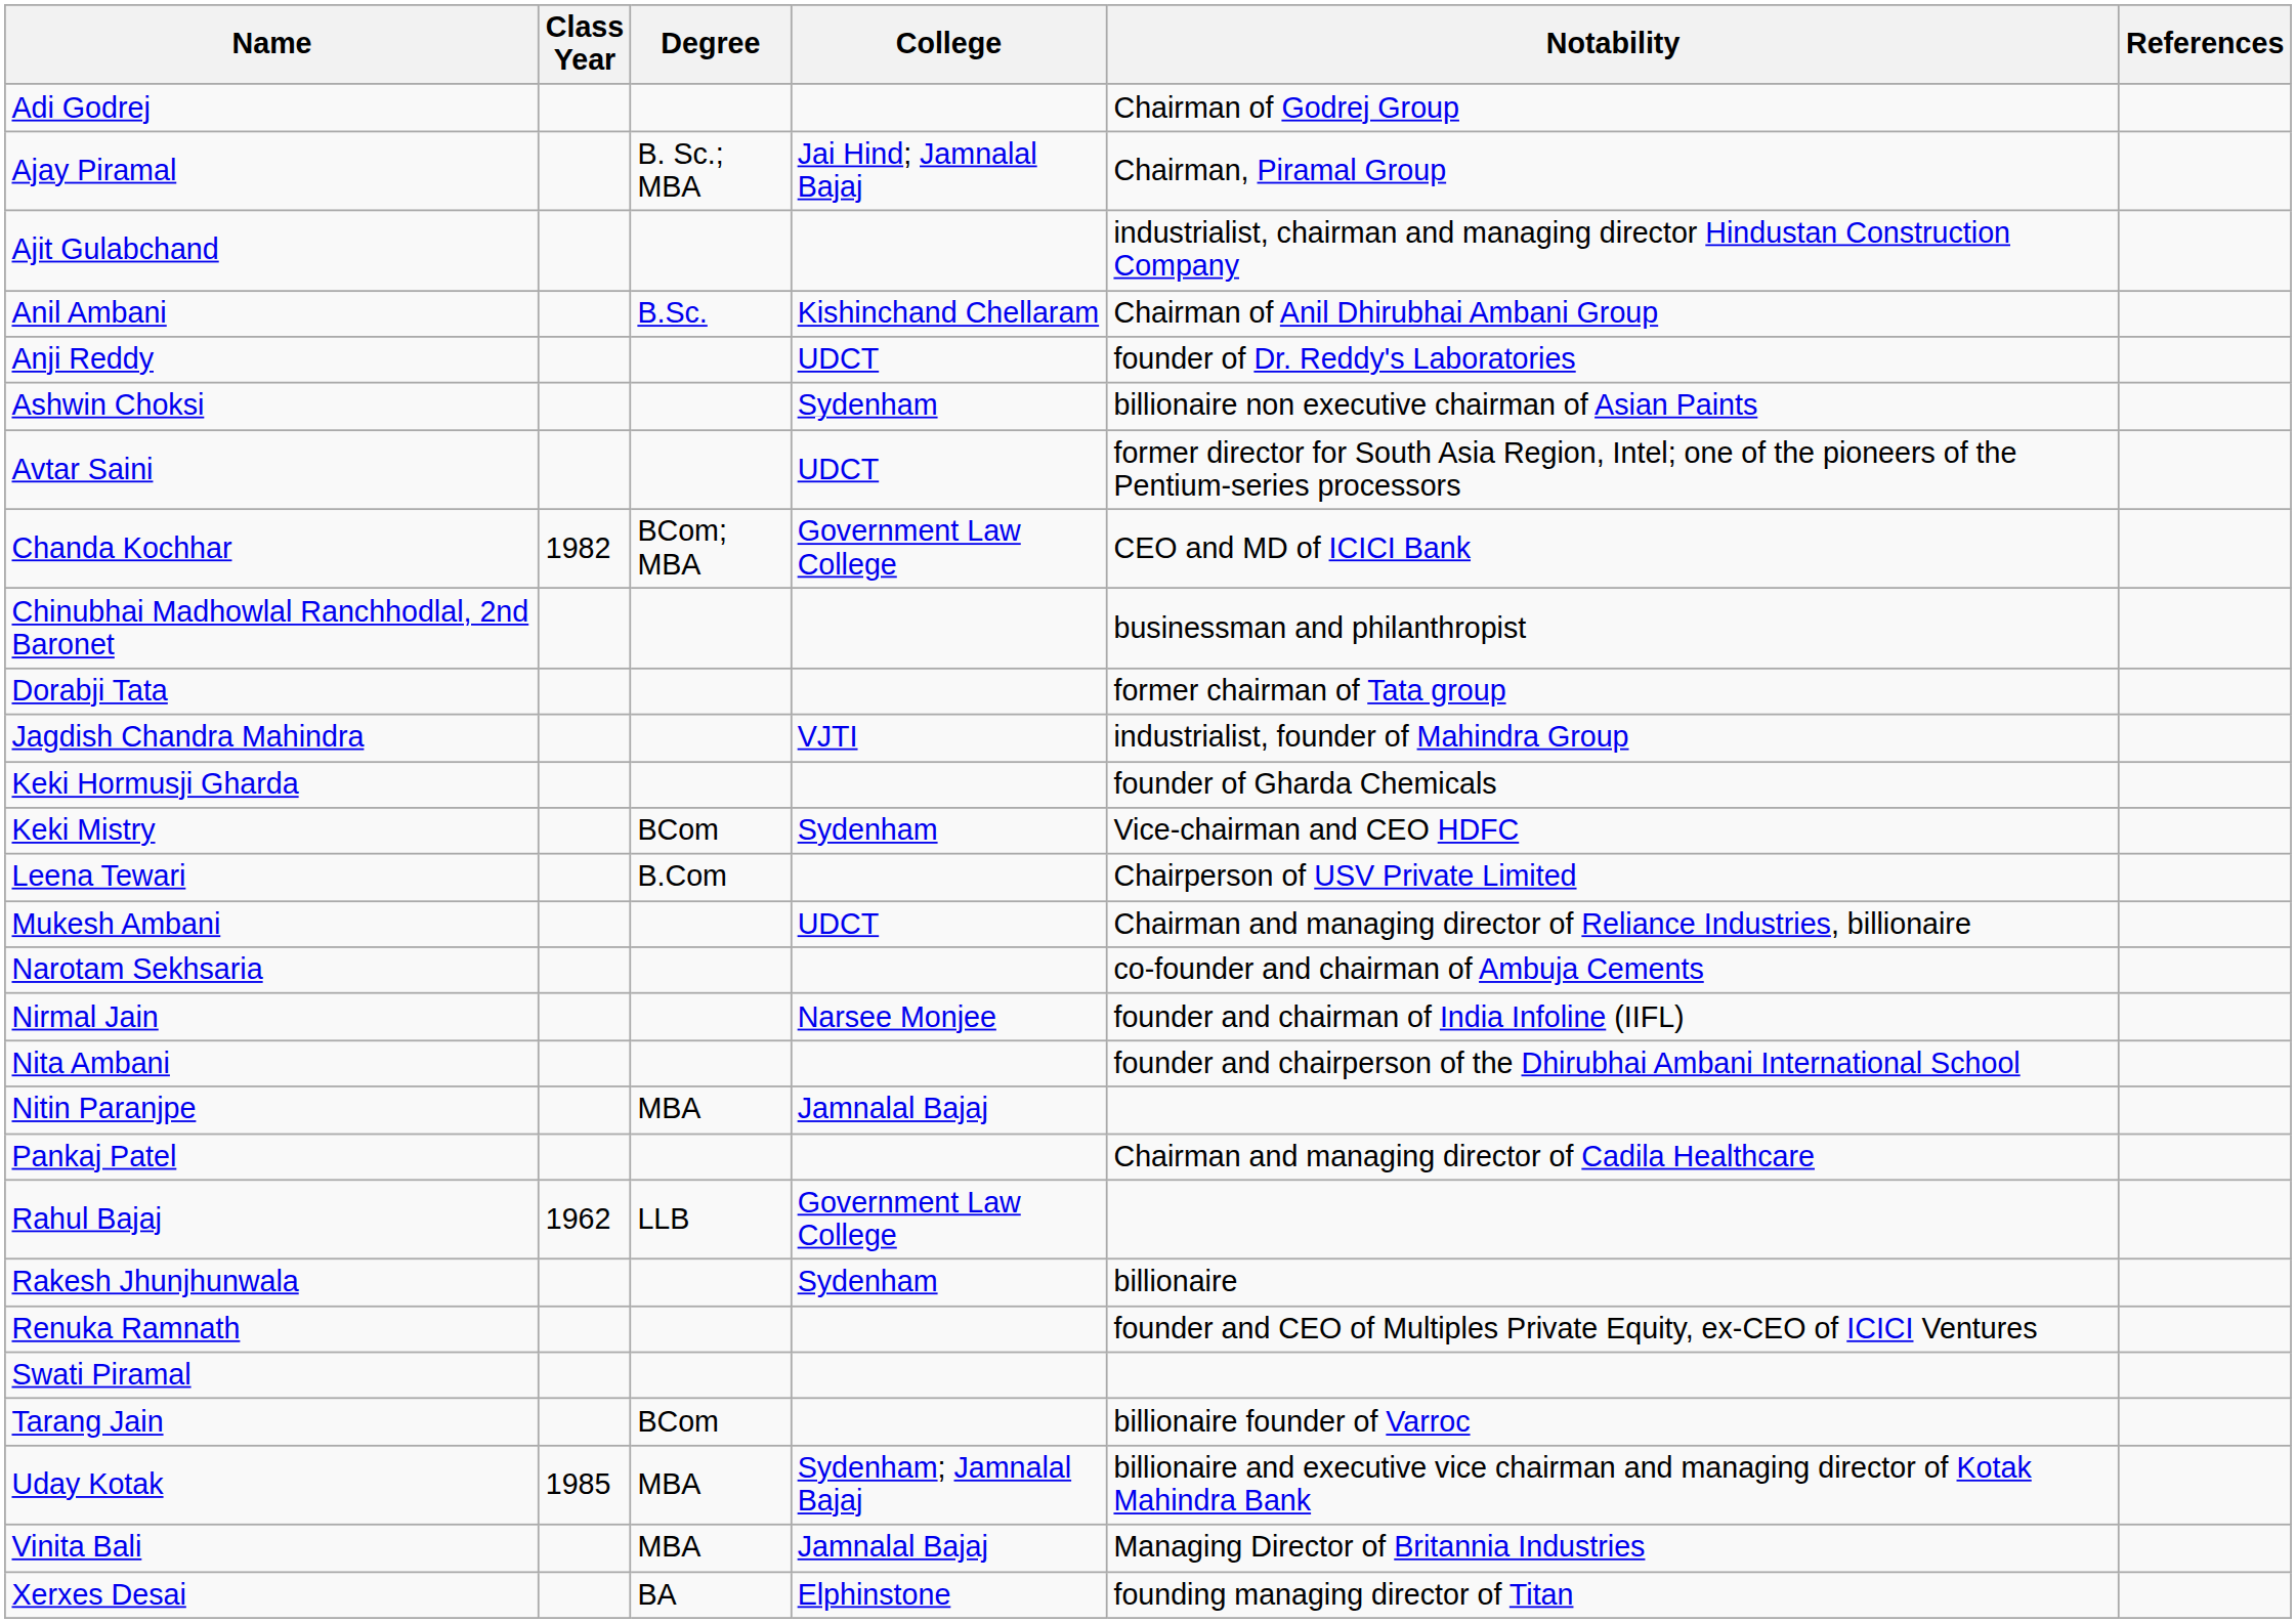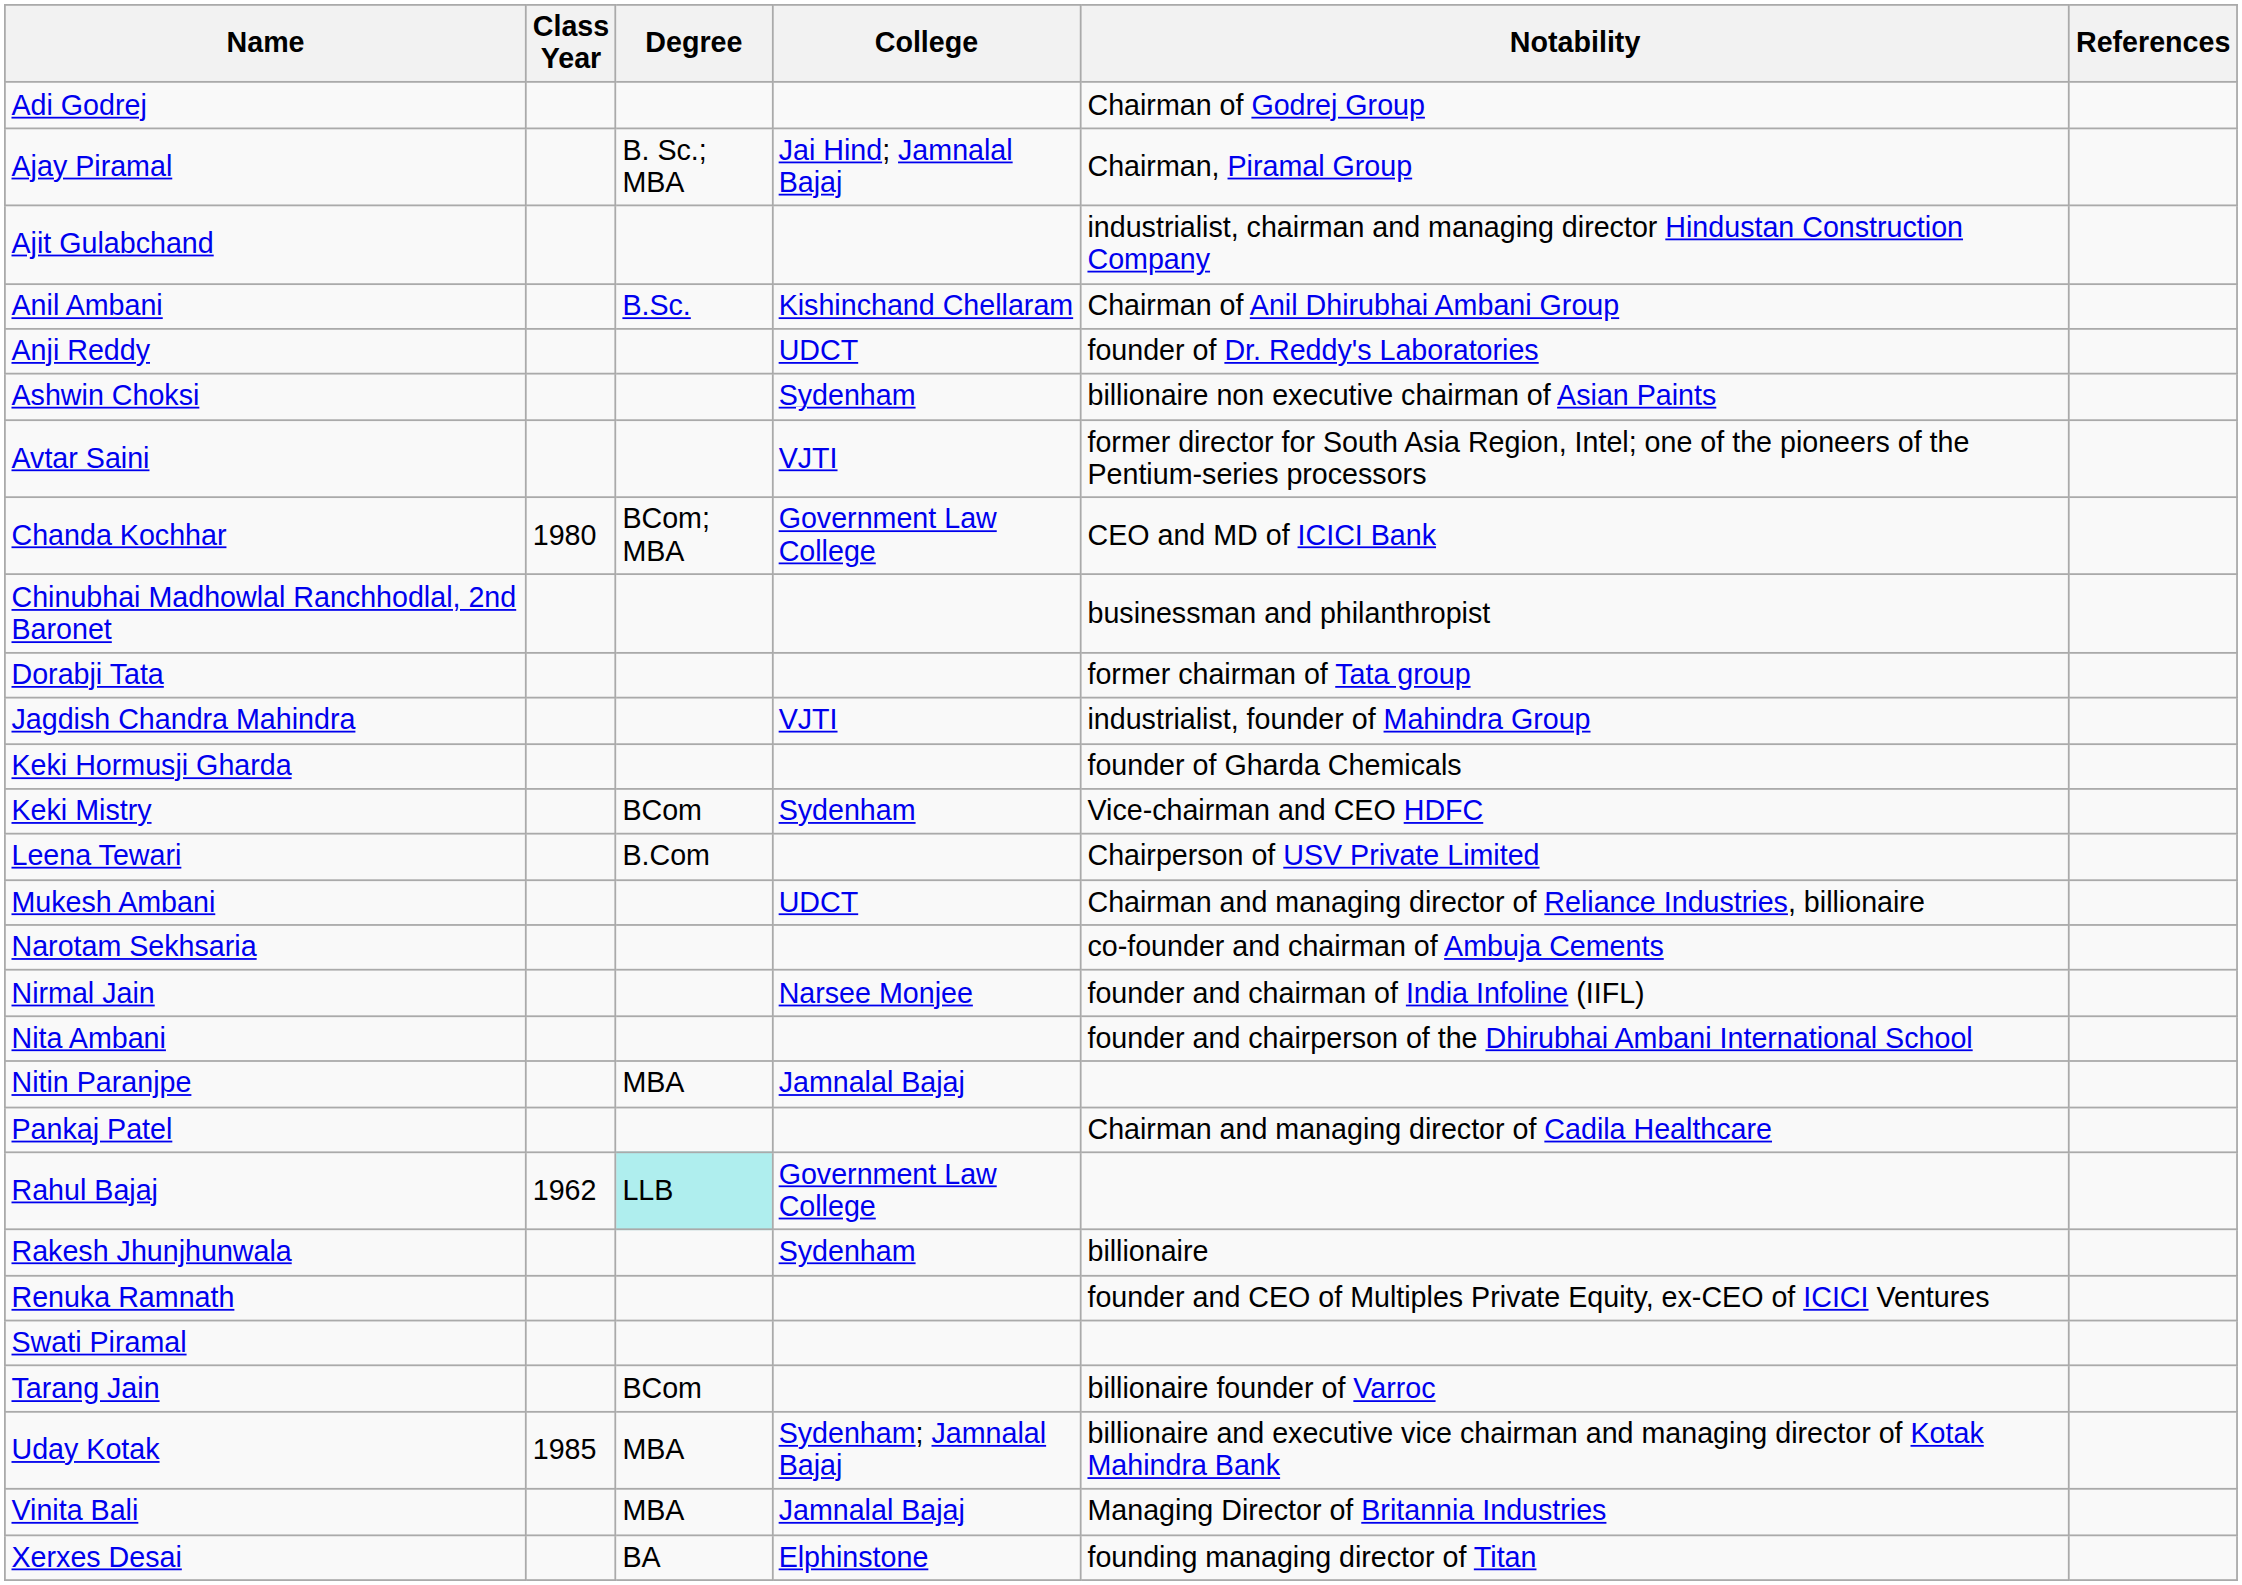Avtar Saini | College: UDCT -> VJTI
Chanda Kochhar | Class Year: 1982 -> 1980
Rahul Bajaj | Degree: no background -> paleturquoise background
